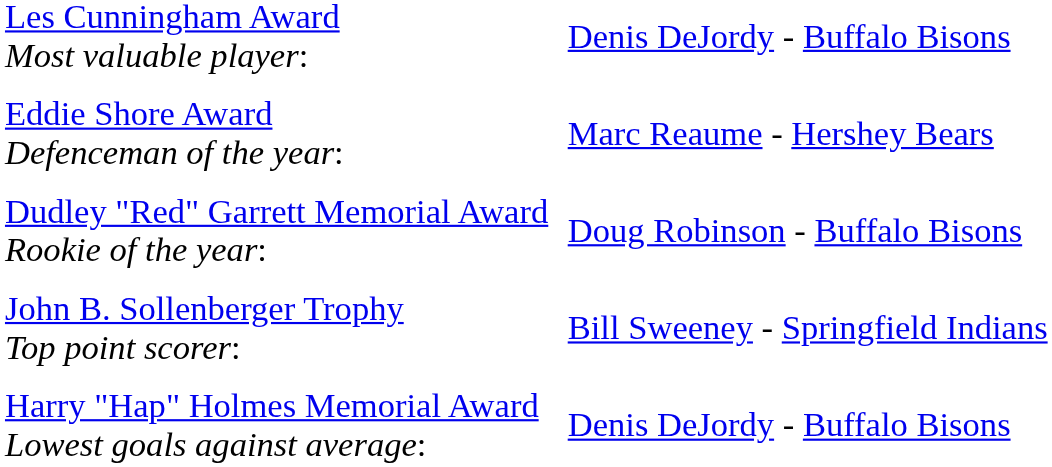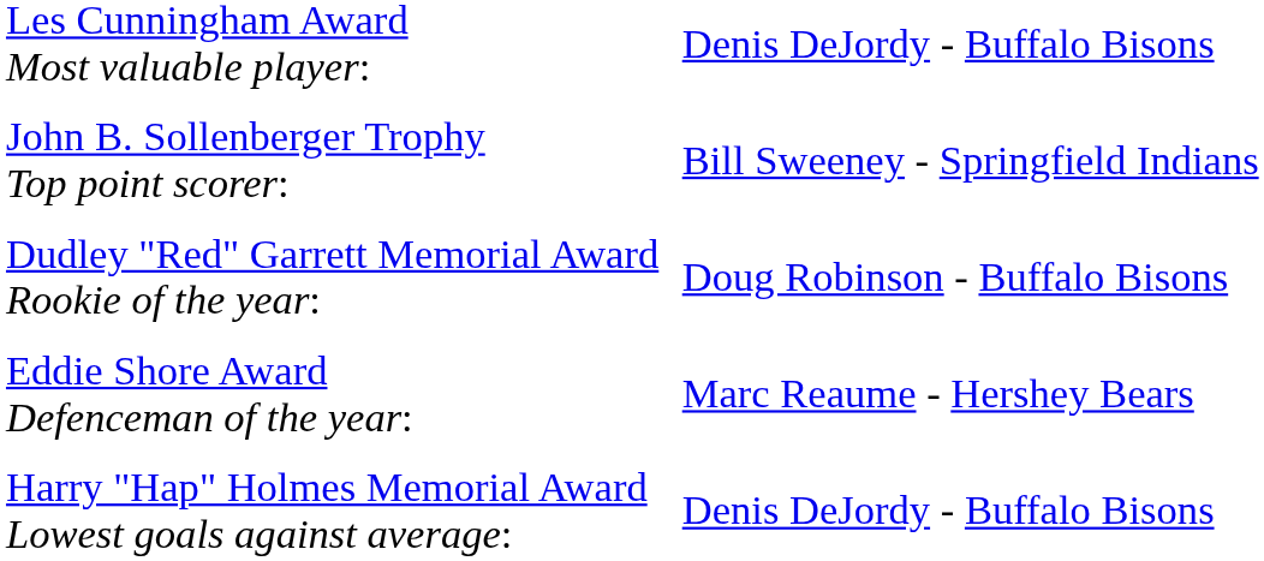rows swapped: John B. Sollenberger Trophy Top point scorer: <-> Eddie Shore Award Defenceman of the year:
